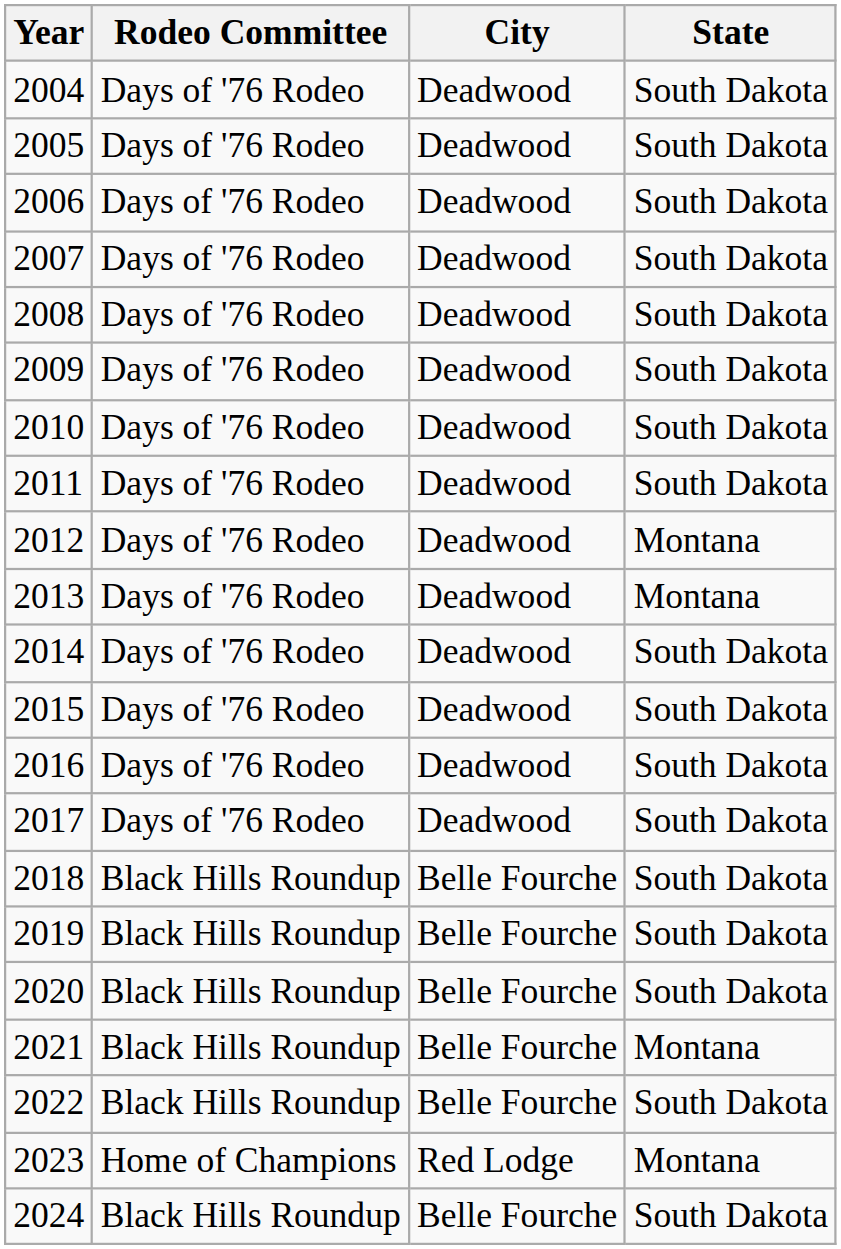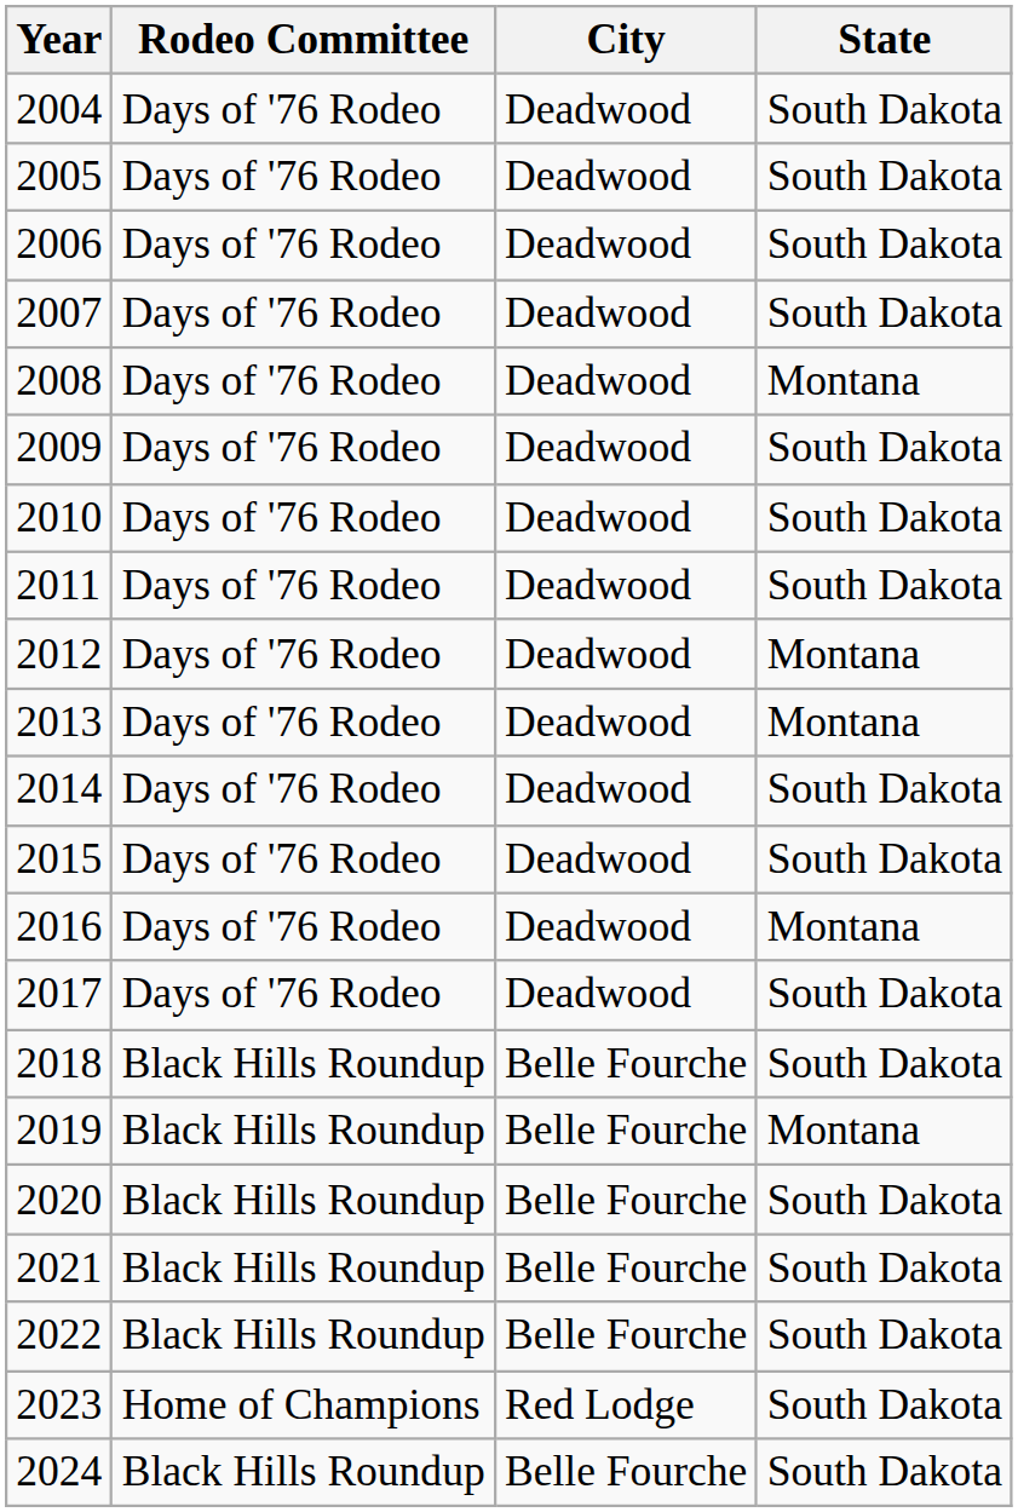2008 | State: South Dakota -> Montana
2016 | State: South Dakota -> Montana
2019 | State: South Dakota -> Montana
2021 | State: Montana -> South Dakota
2023 | State: Montana -> South Dakota
